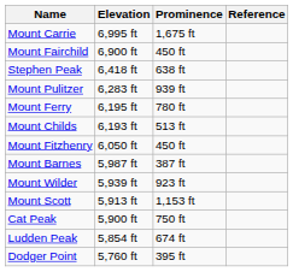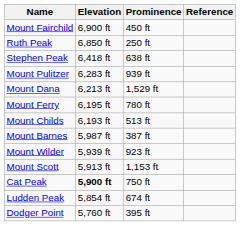- row: Mount Carrie | 6,995 ft | 1,675 ft
+ row: Ruth Peak | 6,850 ft | 250 ft
+ row: Mount Dana | 6,213 ft | 1,529 ft
- row: Mount Fitzhenry | 6,050 ft | 450 ft
Cat Peak | Elevation: normal -> bold
